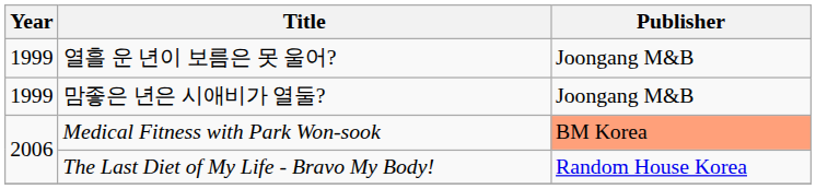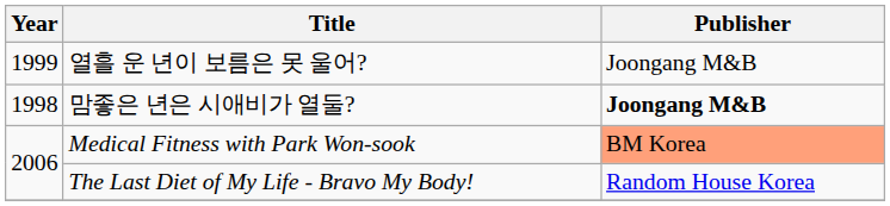맘좋은 년은 시애비가 열둘? | Year: 1999 -> 1998
맘좋은 년은 시애비가 열둘? | Publisher: normal -> bold
